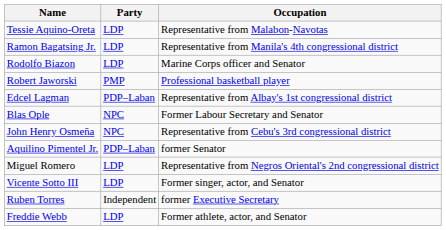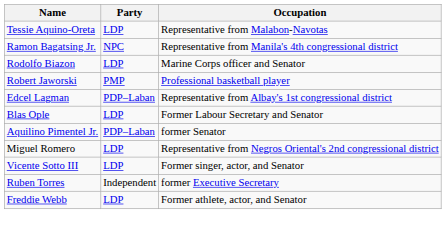Ramon Bagatsing Jr. | Party: LDP -> NPC
Blas Ople | Party: NPC -> LDP
- row: John Henry Osmeña | NPC | Representative from Cebu's 3rd congressional district
